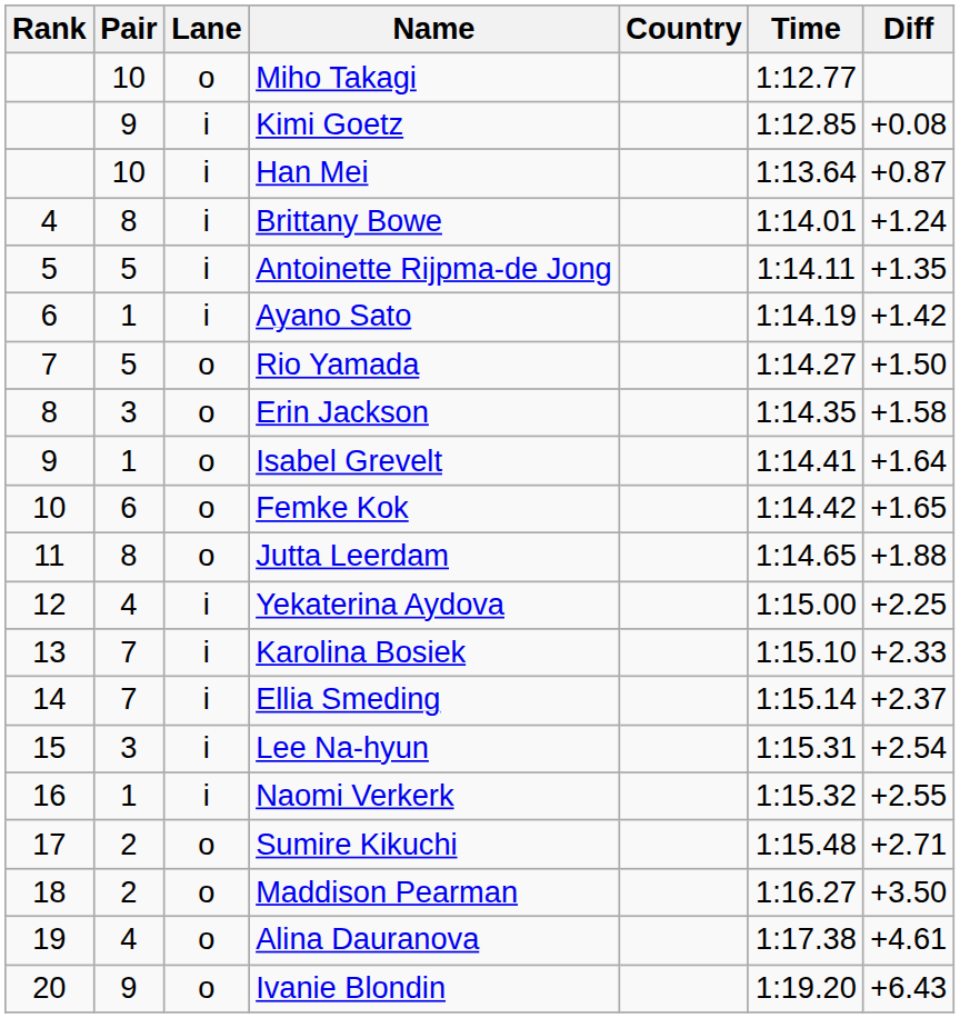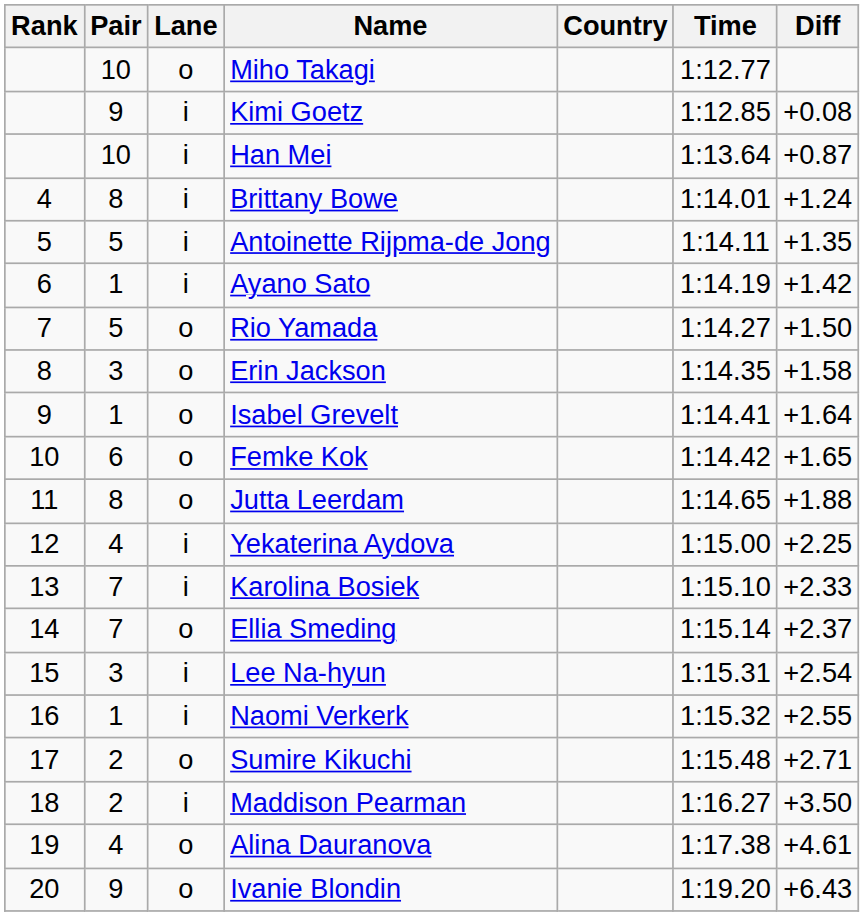Ellia Smeding | Lane: i -> o
Maddison Pearman | Lane: o -> i
